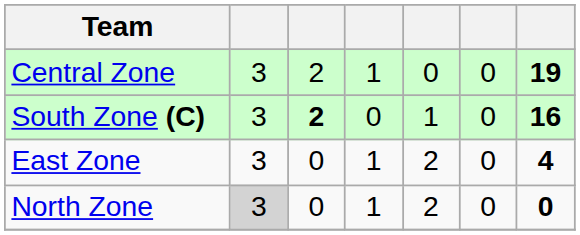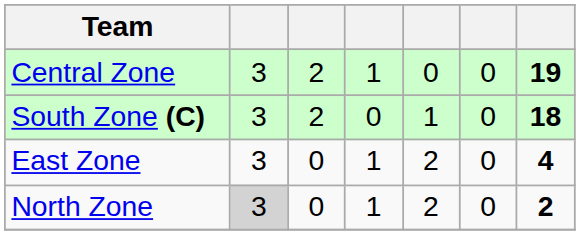South Zone (C) | column 3: bold -> normal
South Zone (C) | column 7: 16 -> 18
North Zone | column 7: 0 -> 2
